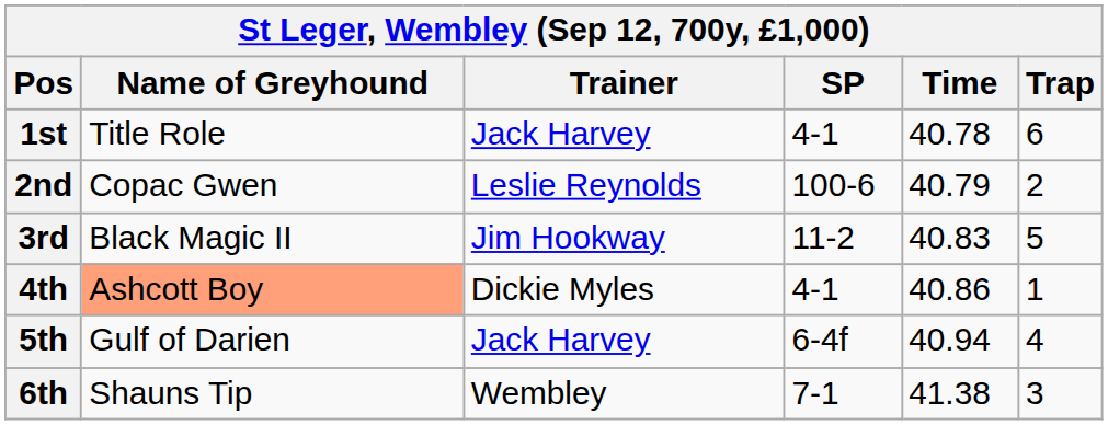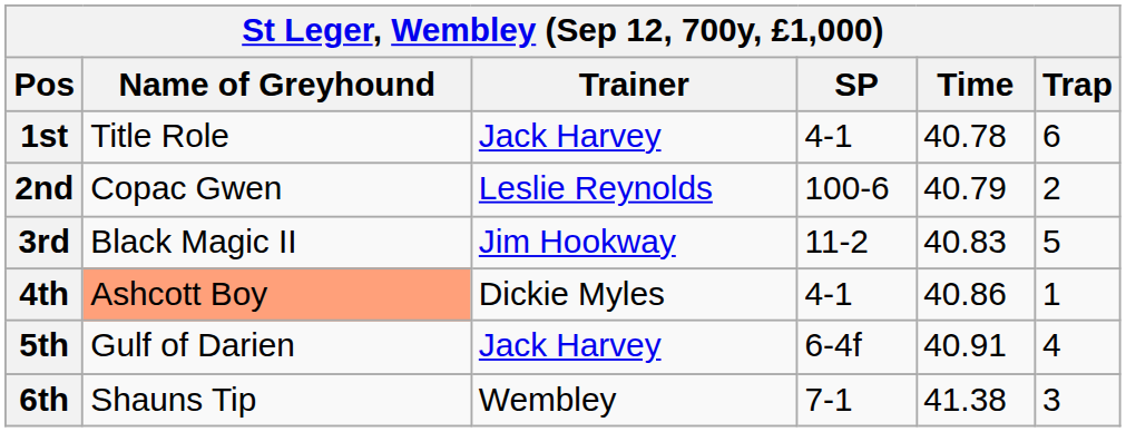5th | Time: 40.94 -> 40.91
